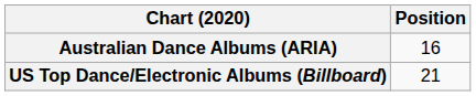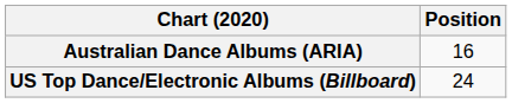US Top Dance/Electronic Albums (Billboard) | Position: 21 -> 24
